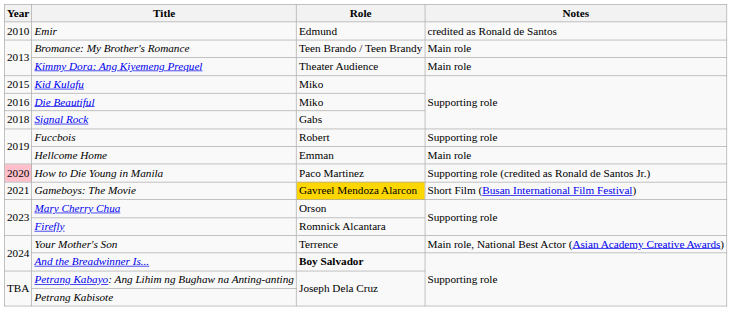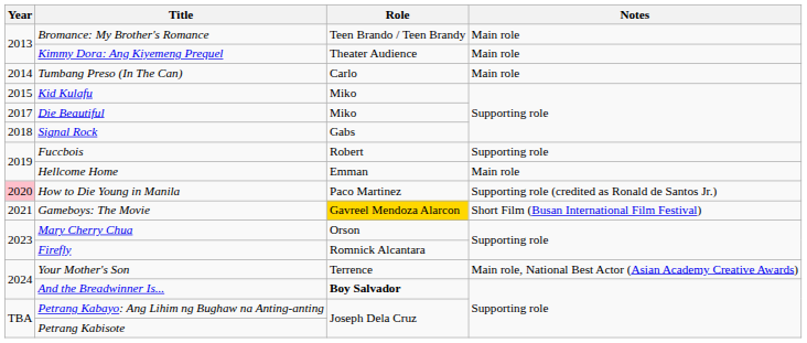- row: 2010 | Emir | Edmund | credited as Ronald de Santos
+ row: 2014 | Tumbang Preso (In The Can) | Carlo | Main role
Die Beautiful | Year: 2016 -> 2017
